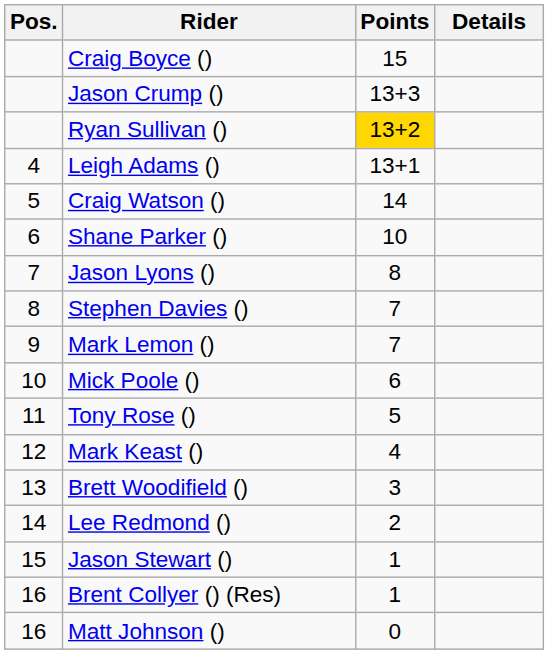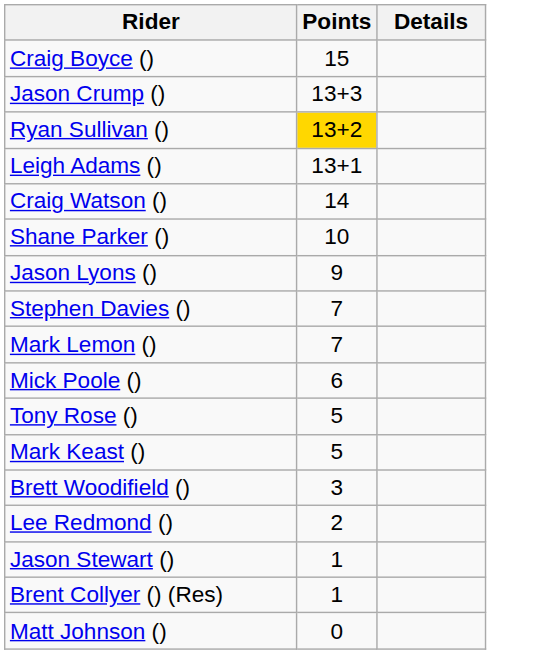- column: Pos. | 4 | 5 | 6 | 7 | 8 | 9 | 10 | 11 | 12 | 13 | 14 | 15 | 16 | 16
Jason Lyons () | Points: 8 -> 9
Mark Keast () | Points: 4 -> 5
